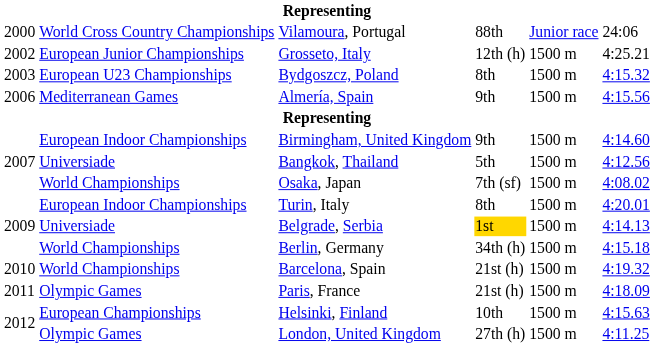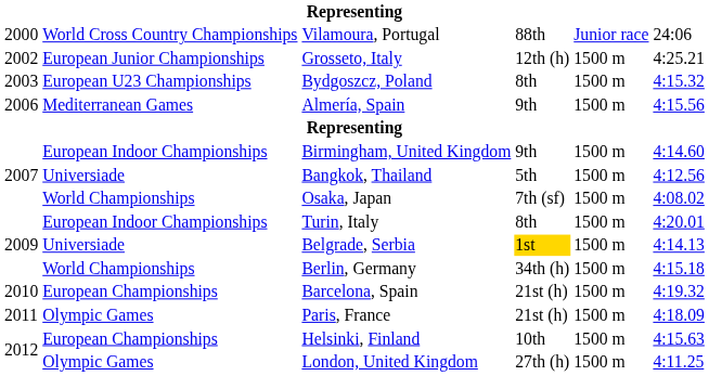Barcelona, Spain | column 2: World Championships -> European Championships
